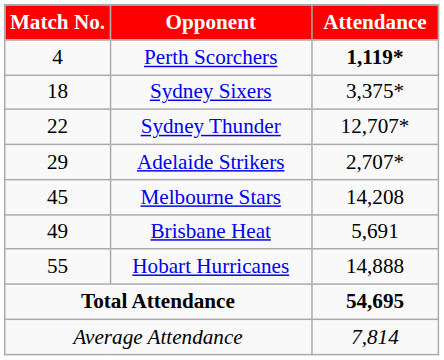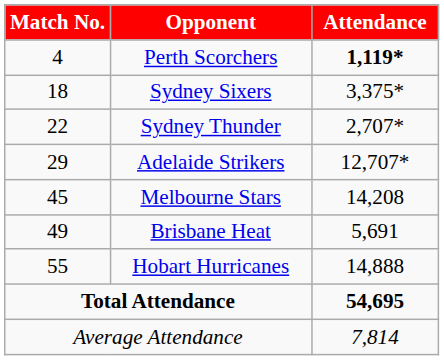Sydney Thunder | Attendance: 12,707* -> 2,707*
Adelaide Strikers | Attendance: 2,707* -> 12,707*
